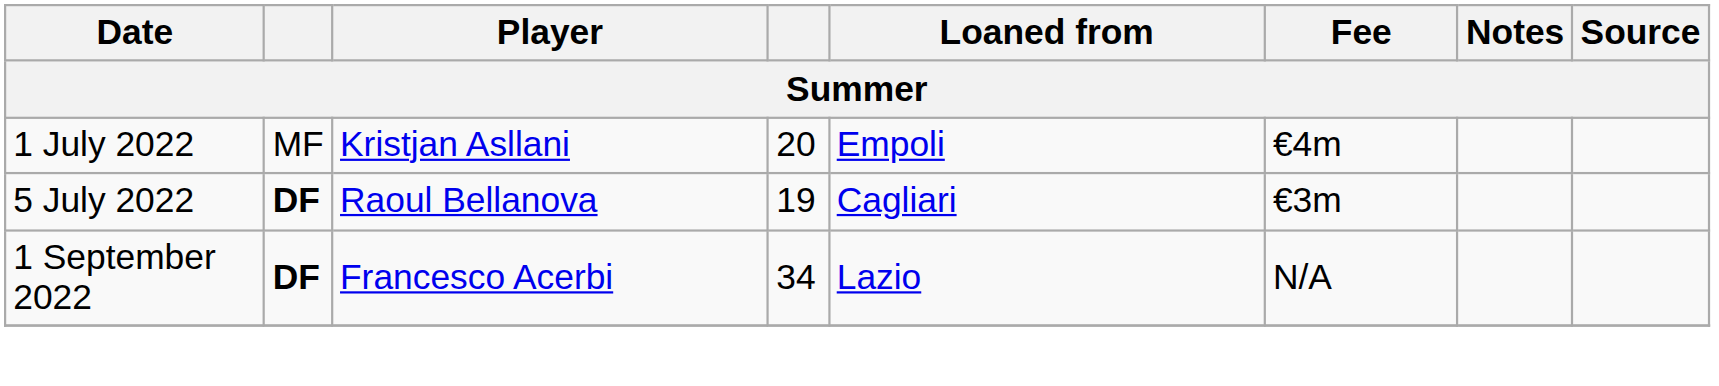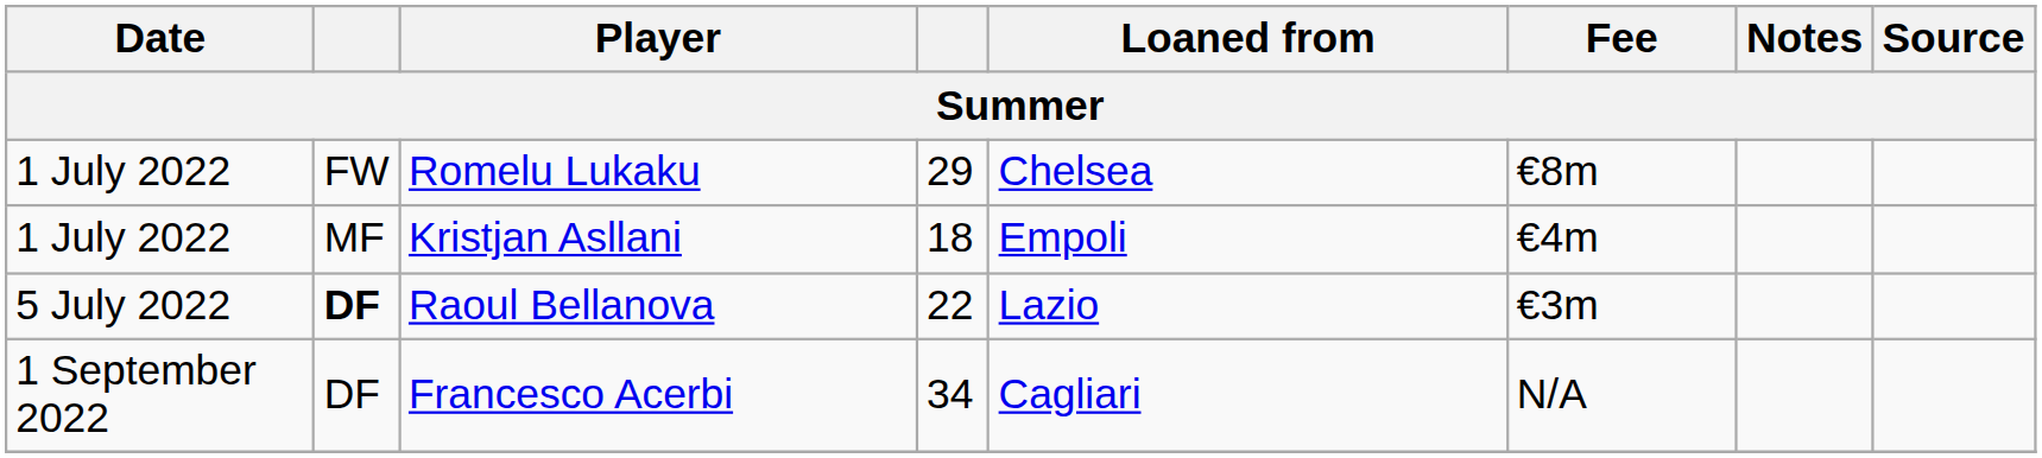+ row: 1 July 2022 | FW | Romelu Lukaku | 29 | Chelsea | €8m
Kristjan Asllani | column 4: 20 -> 18
Raoul Bellanova | column 4: 19 -> 22
Raoul Bellanova | Loaned from: Cagliari -> Lazio
Francesco Acerbi | column 2: bold -> normal
Francesco Acerbi | Loaned from: Lazio -> Cagliari
